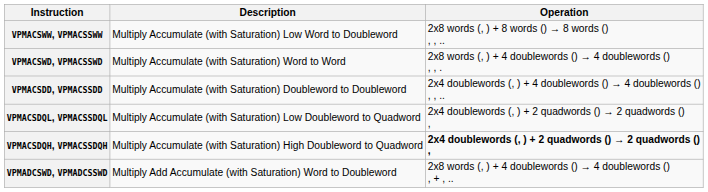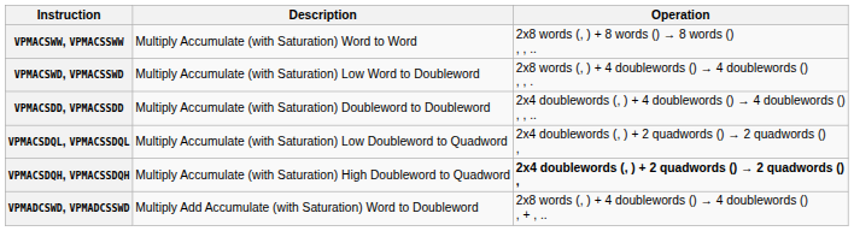VPMACSWW, VPMACSSWW | Description: Multiply Accumulate (with Saturation) Low Word to Doubleword -> Multiply Accumulate (with Saturation) Word to Word
VPMACSWD, VPMACSSWD | Description: Multiply Accumulate (with Saturation) Word to Word -> Multiply Accumulate (with Saturation) Low Word to Doubleword
